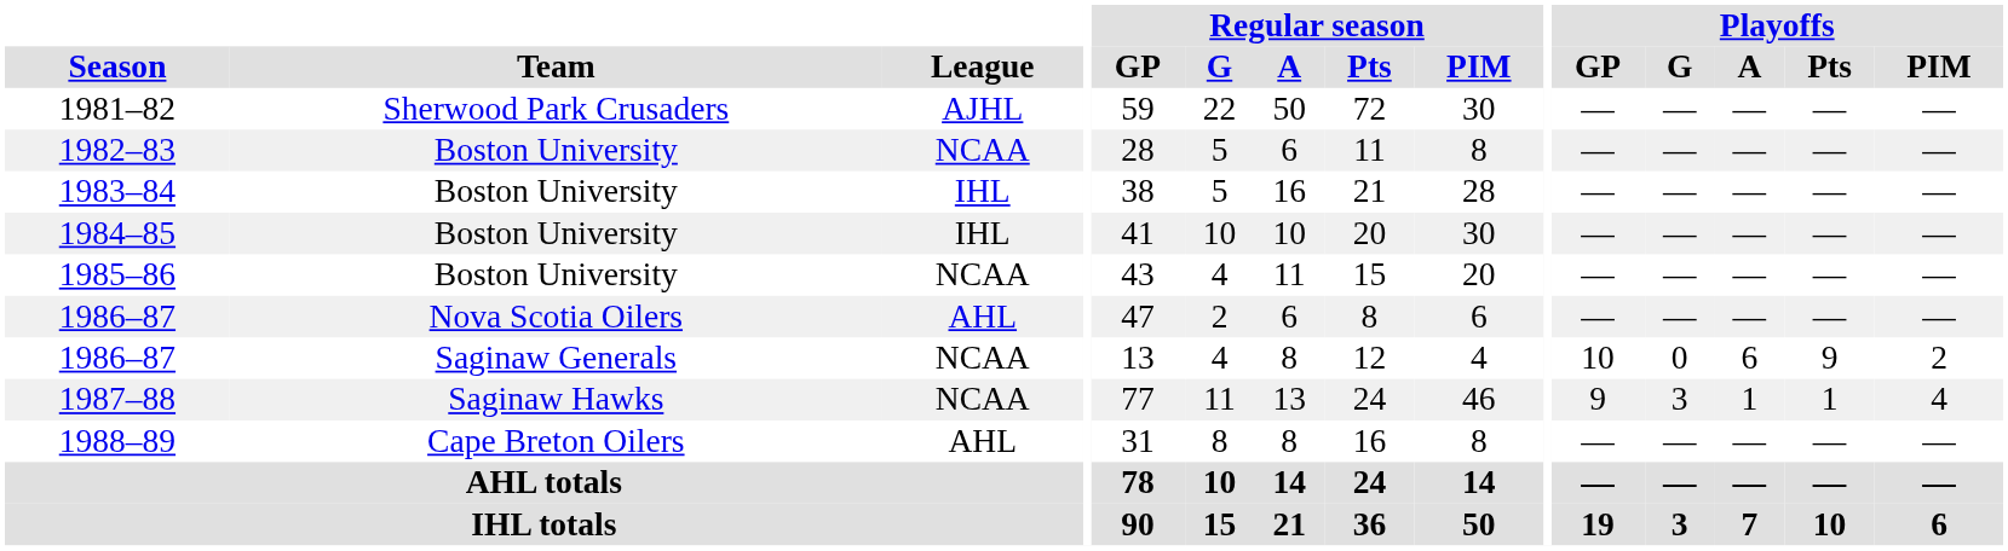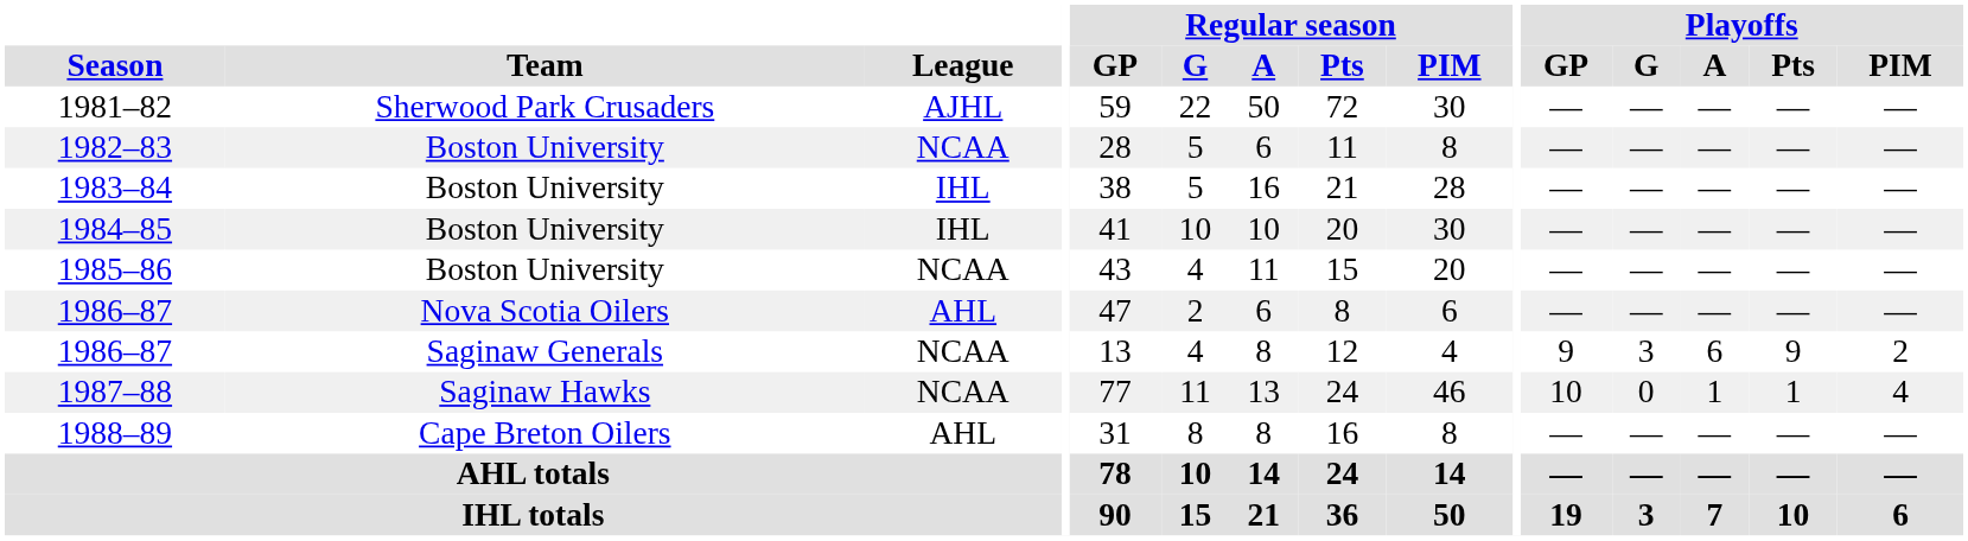1986–87 / Saginaw Generals | Playoffs / GP: 10 -> 9
1986–87 / Saginaw Generals | Playoffs / G: 0 -> 3
1987–88 | Playoffs / GP: 9 -> 10
1987–88 | Playoffs / G: 3 -> 0
